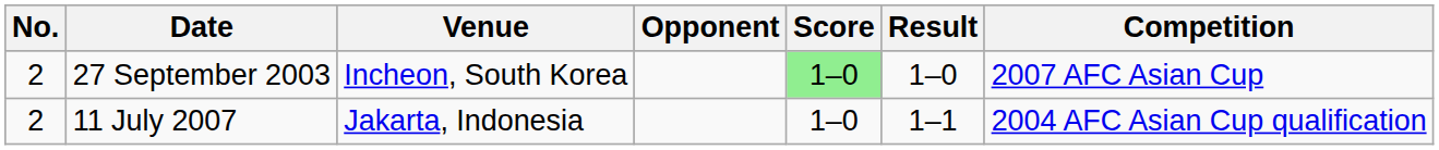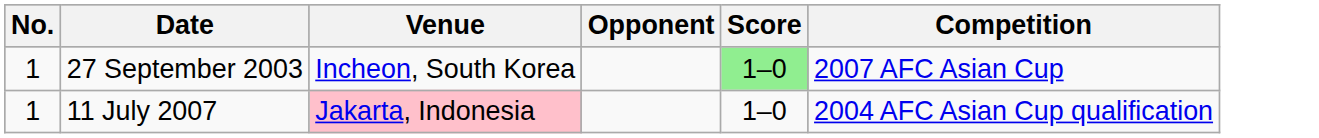- column: Result | 1–0 | 1–1
27 September 2003 | No.: 2 -> 1
11 July 2007 | No.: 2 -> 1
11 July 2007 | Venue: no background -> pink background
